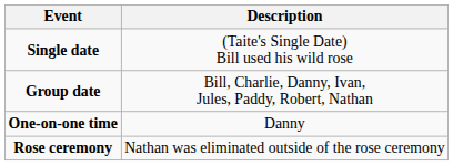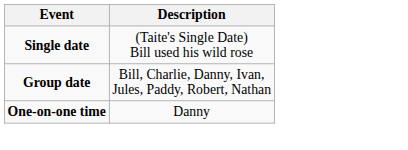- row: Rose ceremony | Nathan was eliminated outside of the rose ceremony
